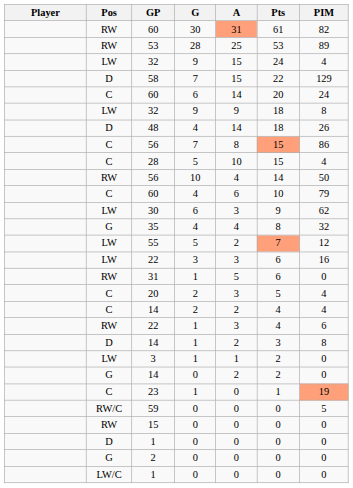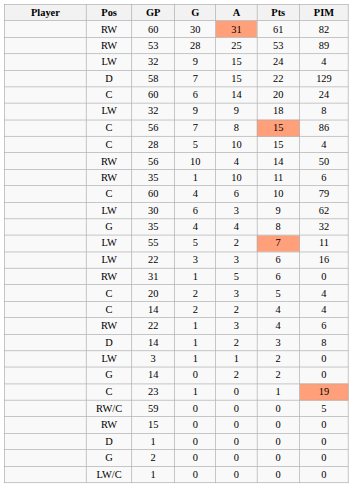- row: D | 48 | 4 | 14 | 18 | 26
+ row: RW | 35 | 1 | 10 | 11 | 6
55 | PIM: 12 -> 11
